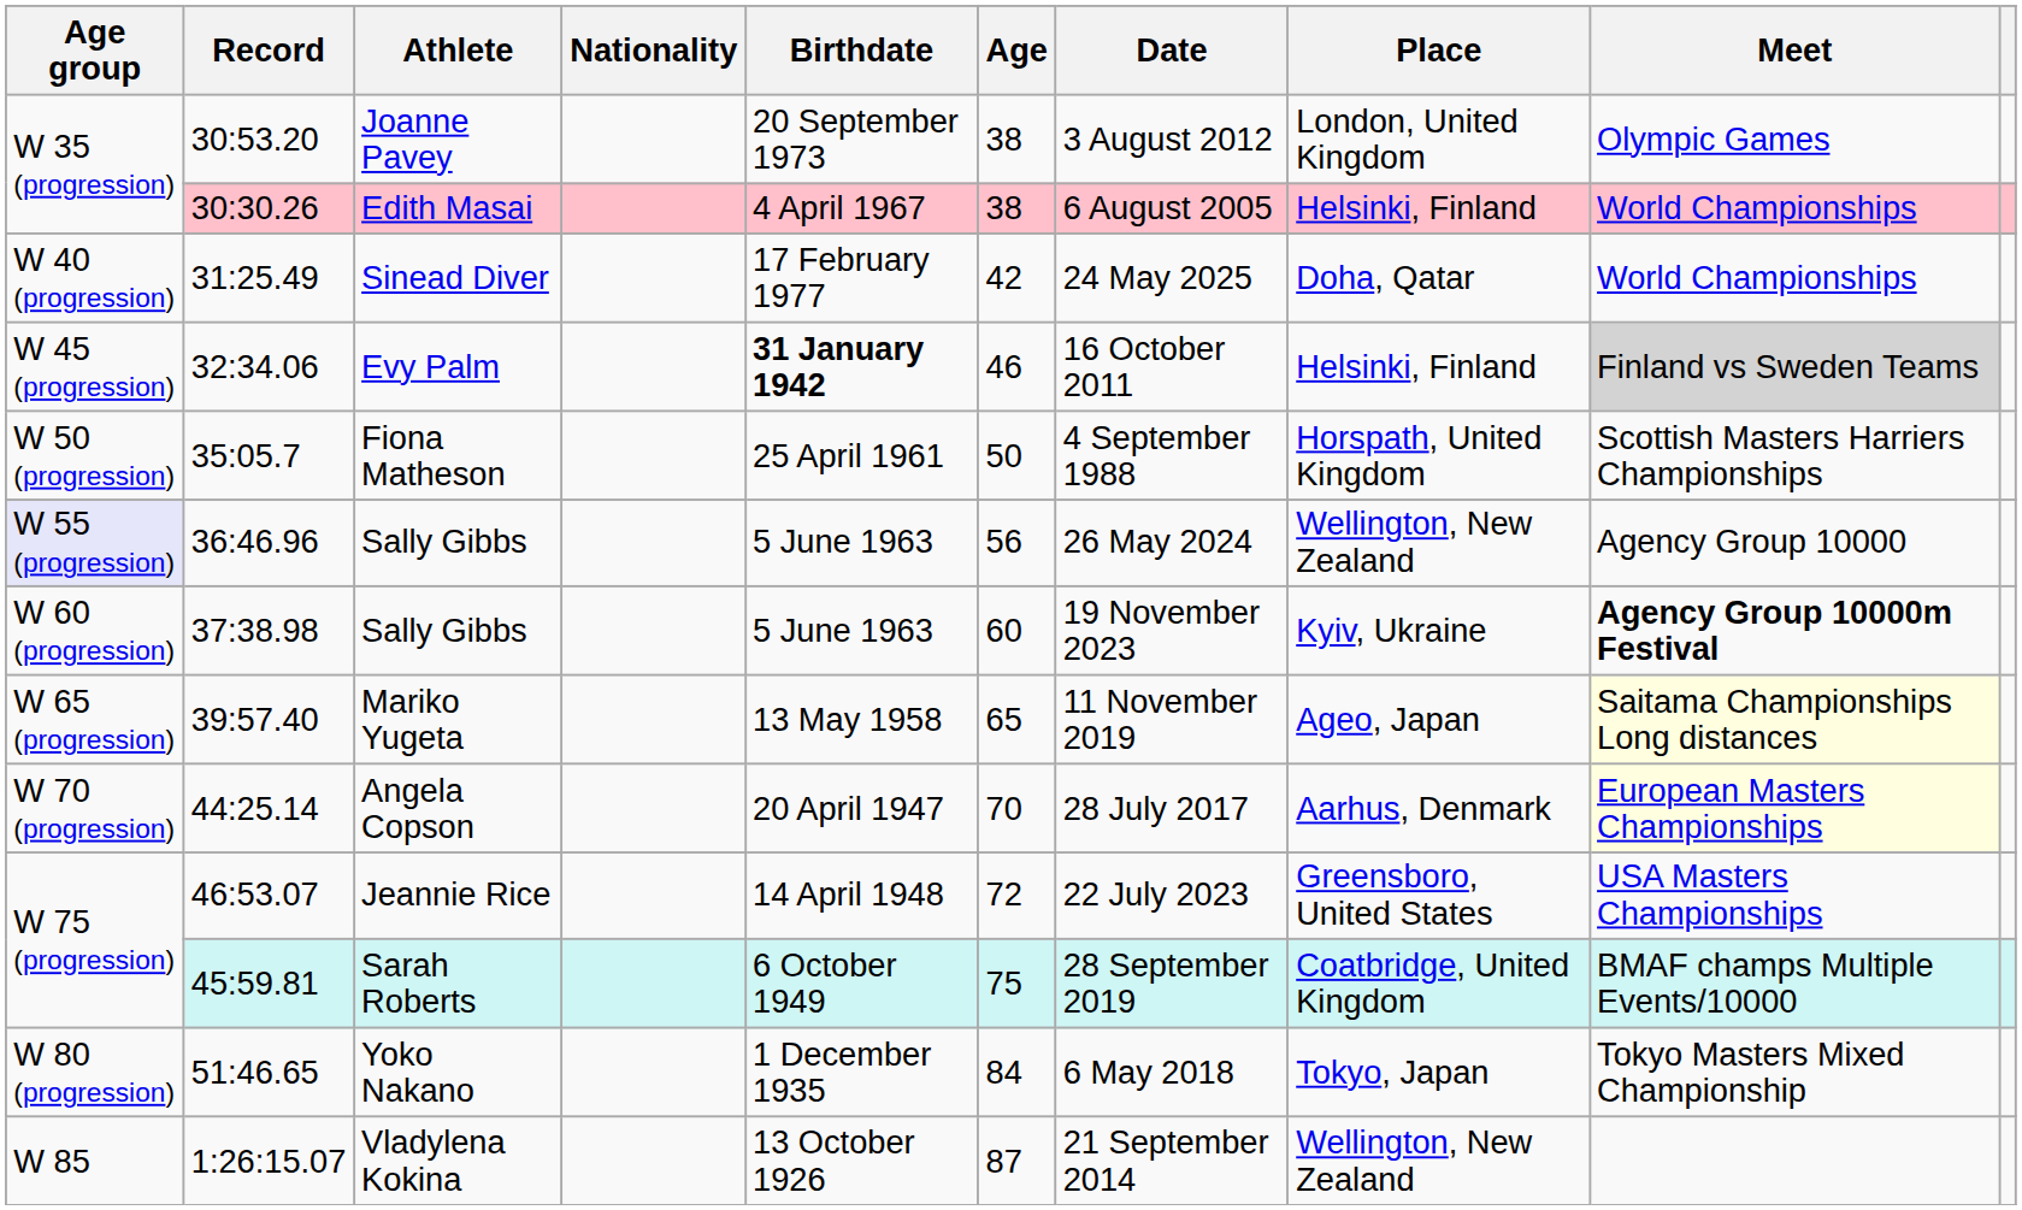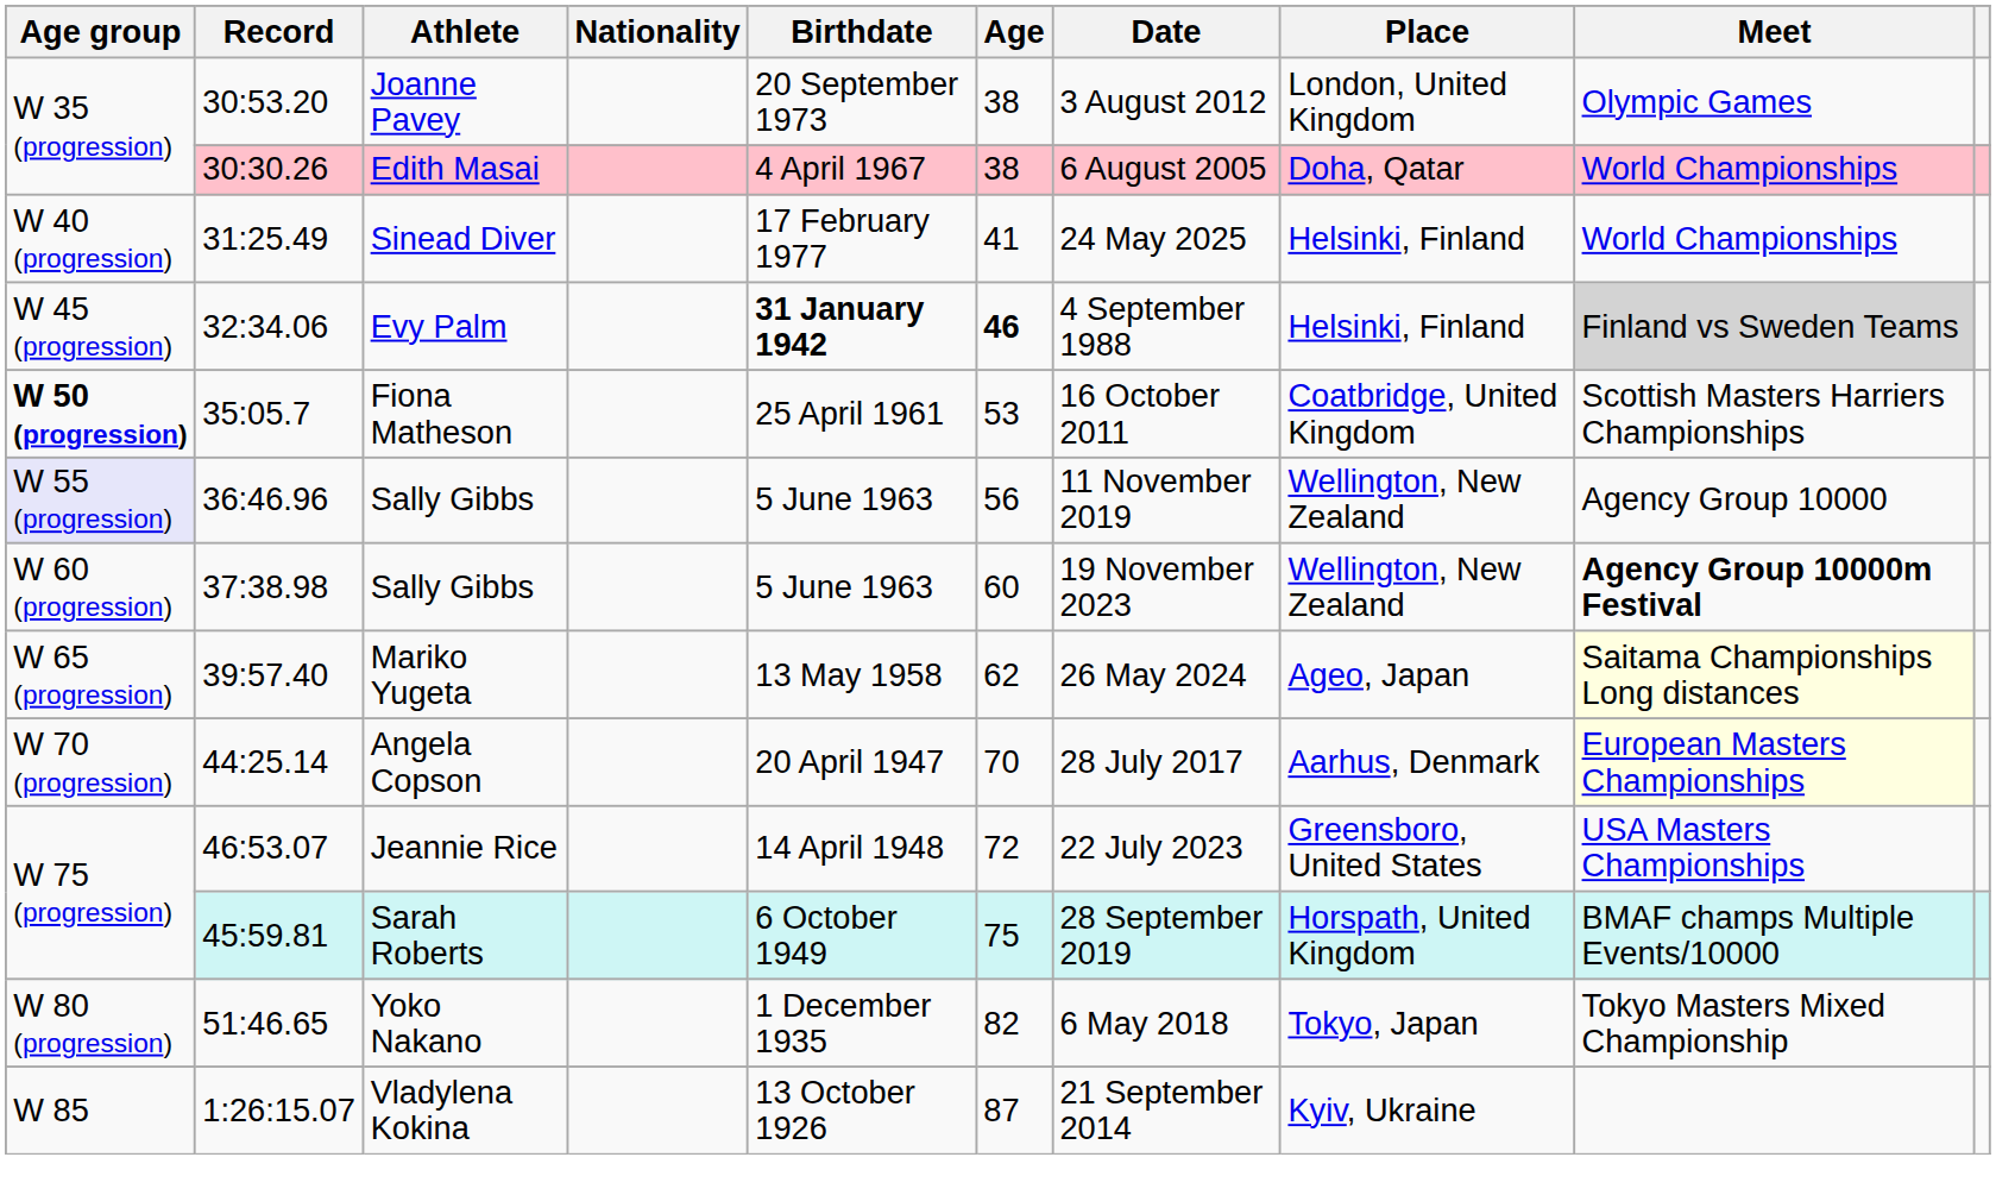Edith Masai | Place: Helsinki, Finland -> Doha, Qatar
Sinead Diver | Age: 42 -> 41
Sinead Diver | Place: Doha, Qatar -> Helsinki, Finland
Evy Palm | Age: normal -> bold
Evy Palm | Date: 16 October 2011 -> 4 September 1988
Fiona Matheson | Age group: normal -> bold
Fiona Matheson | Age: 50 -> 53
Fiona Matheson | Date: 4 September 1988 -> 16 October 2011
Fiona Matheson | Place: Horspath, United Kingdom -> Coatbridge, United Kingdom
36:46.96 / Sally Gibbs | Date: 26 May 2024 -> 11 November 2019
37:38.98 / Sally Gibbs | Place: Kyiv, Ukraine -> Wellington, New Zealand
Mariko Yugeta | Age: 65 -> 62
Mariko Yugeta | Date: 11 November 2019 -> 26 May 2024
Sarah Roberts | Place: Coatbridge, United Kingdom -> Horspath, United Kingdom
Yoko Nakano | Age: 84 -> 82
Vladylena Kokina | Place: Wellington, New Zealand -> Kyiv, Ukraine
